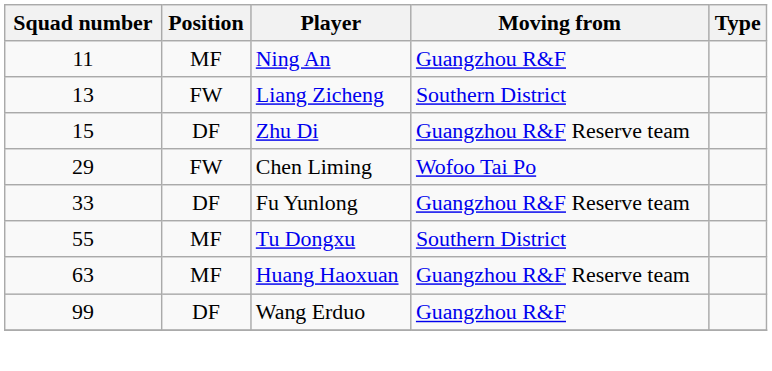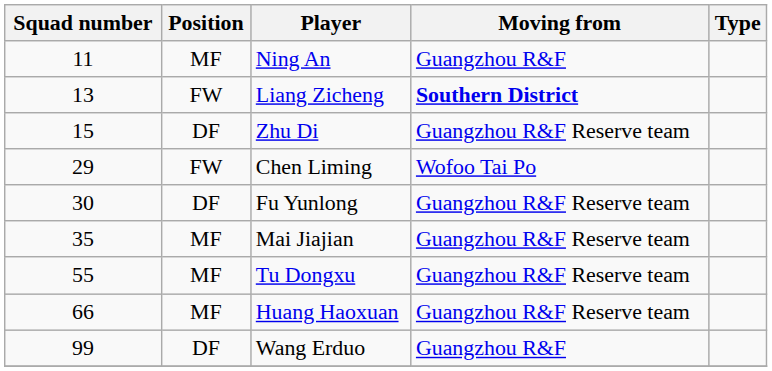Liang Zicheng | Moving from: normal -> bold
Fu Yunlong | Squad number: 33 -> 30
+ row: 35 | MF | Mai Jiajian | Guangzhou R&F Reserve team
Tu Dongxu | Moving from: Southern District -> Guangzhou R&F Reserve team
Huang Haoxuan | Squad number: 63 -> 66
